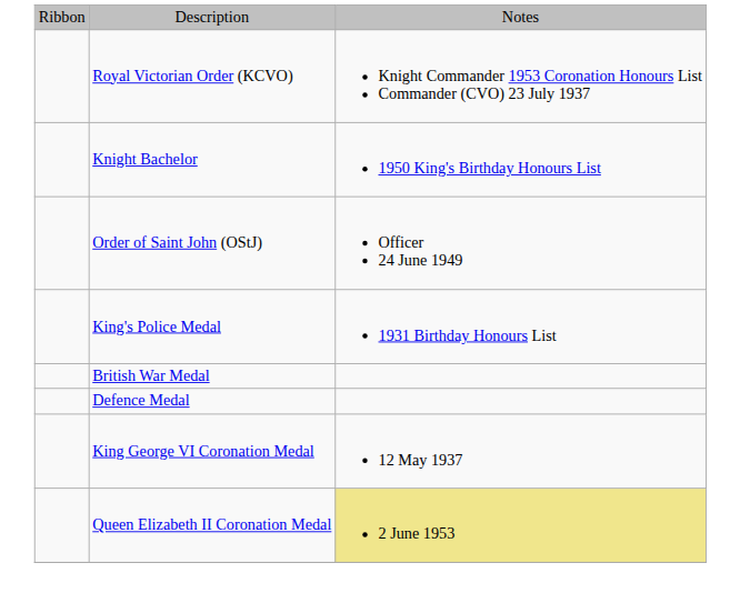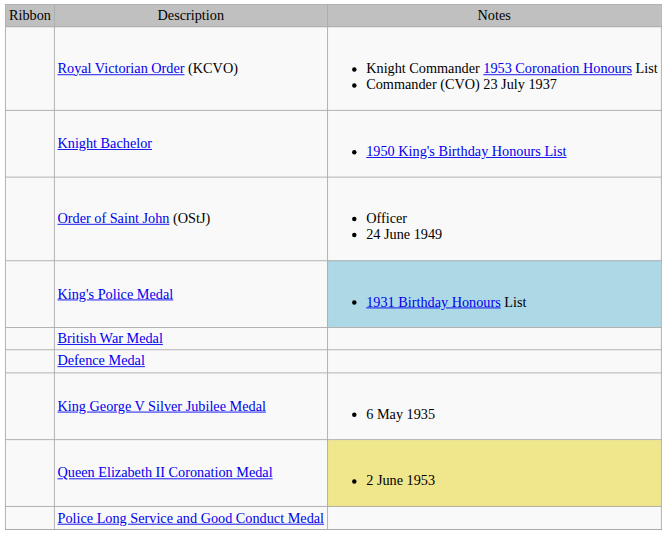King's Police Medal | column 3: no background -> lightblue background
+ row: King George V Silver Jubilee Medal | 6 May 1935
- row: King George VI Coronation Medal | 12 May 1937
+ row: Police Long Service and Good Conduct Medal
